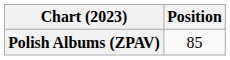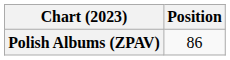Polish Albums (ZPAV) | Position: 85 -> 86
